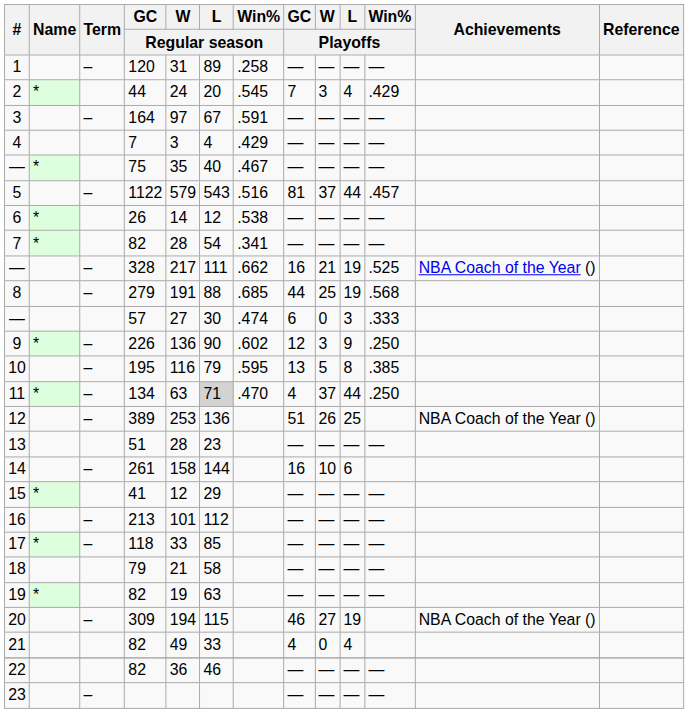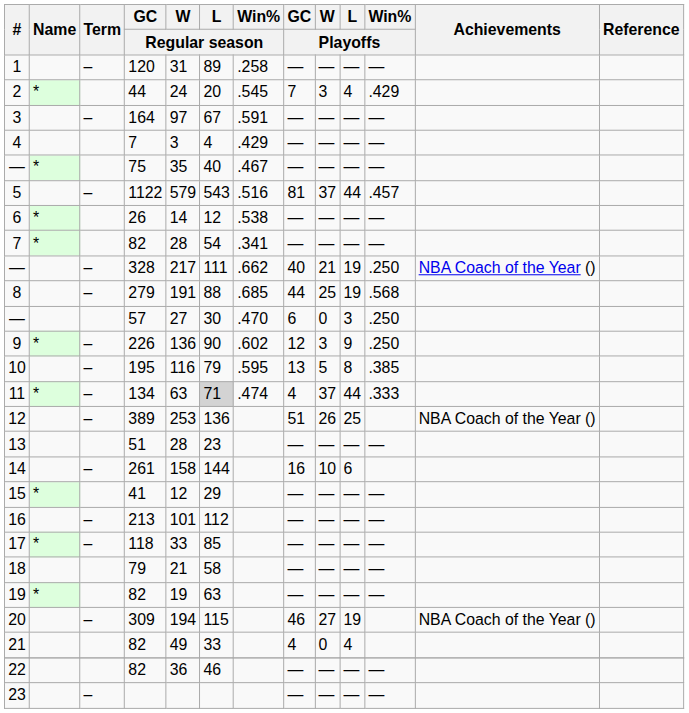— / 328 | GC / Playoffs: 16 -> 40
— / 328 | Win% / Playoffs: .525 -> .250
— / 57 | Win% / Regular season: .474 -> .470
— / 57 | Win% / Playoffs: .333 -> .250
11 | Win% / Regular season: .470 -> .474
11 | Win% / Playoffs: .250 -> .333
